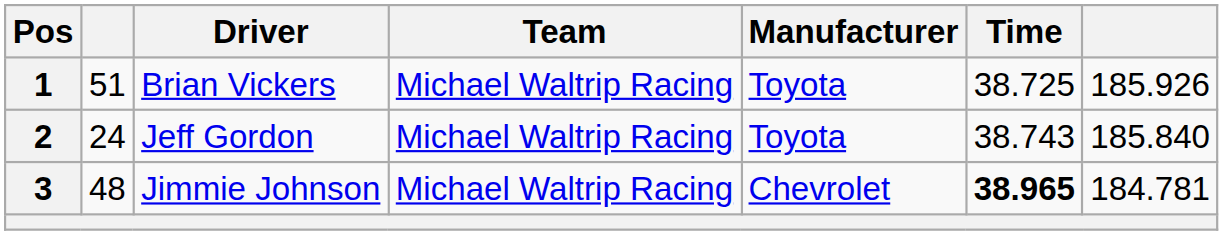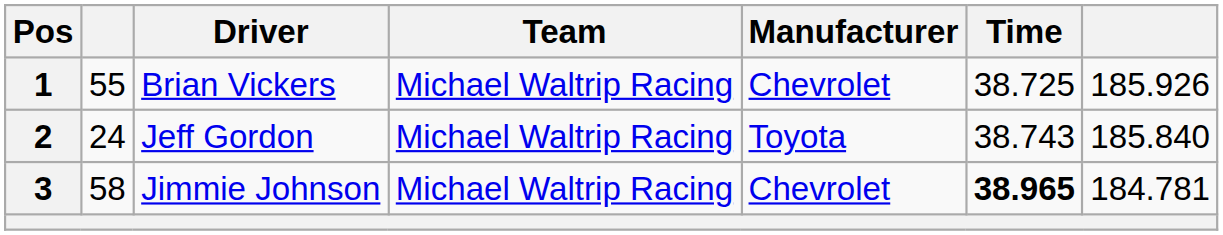1 | column 2: 51 -> 55
1 | Manufacturer: Toyota -> Chevrolet
3 | column 2: 48 -> 58
